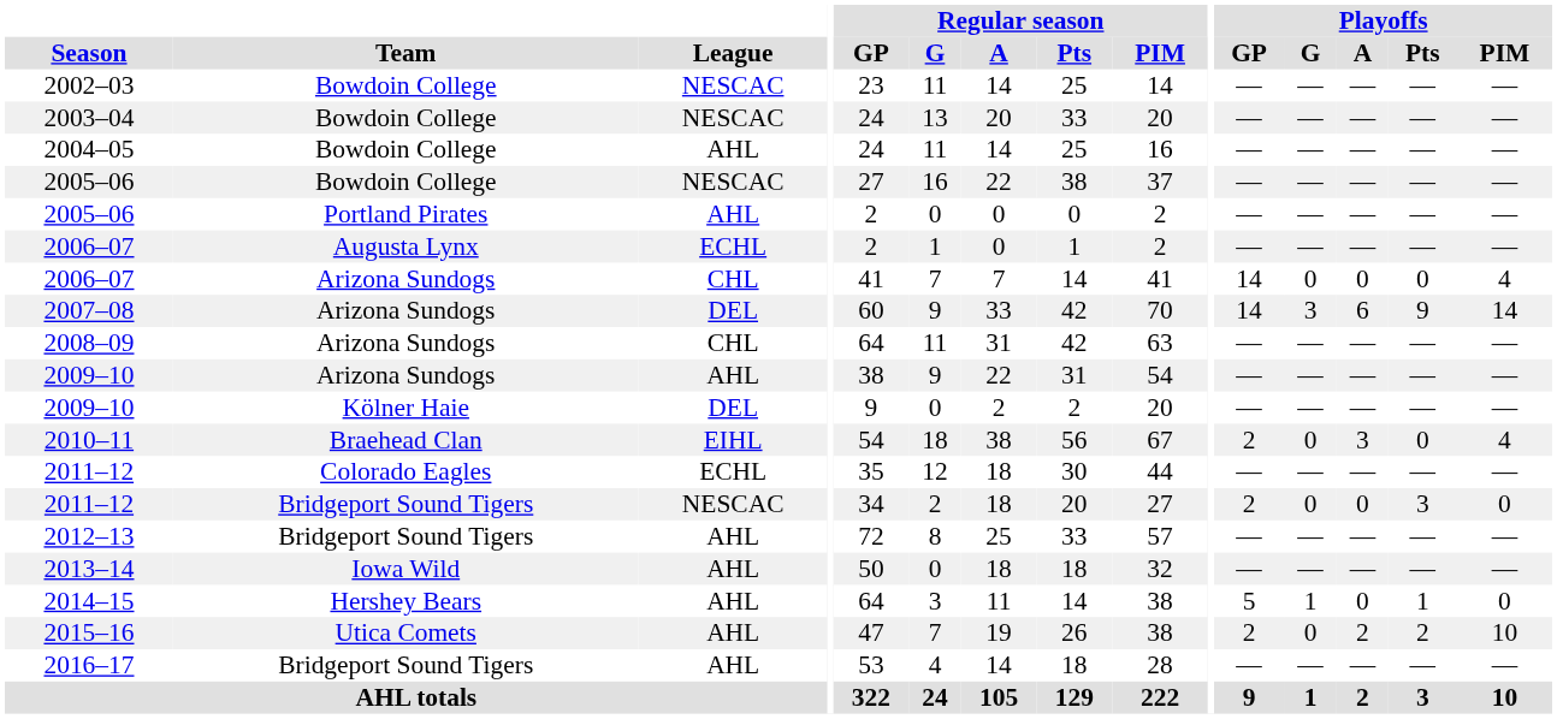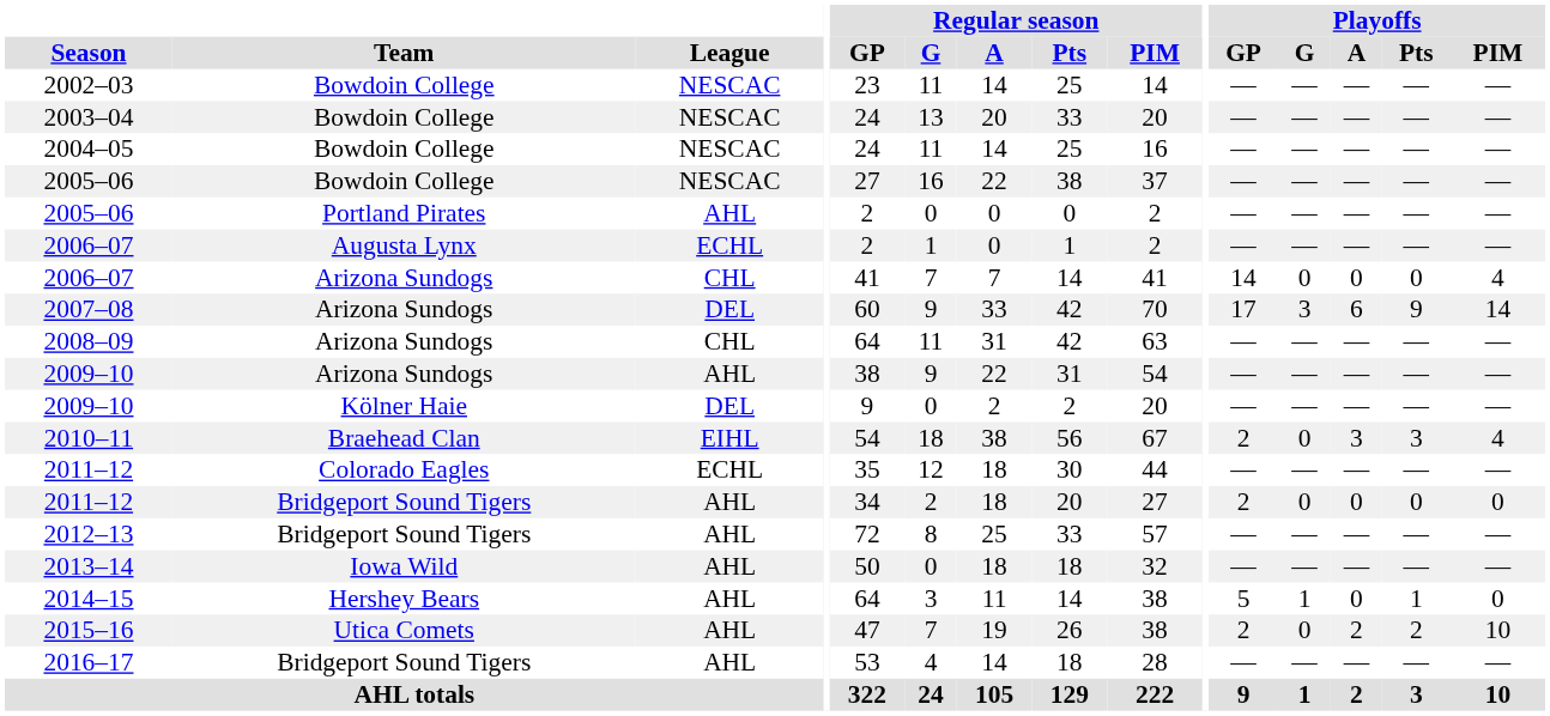2004–05 | League: AHL -> NESCAC
2007–08 | Playoffs / GP: 14 -> 17
2010–11 | Playoffs / Pts: 0 -> 3
2011–12 / Bridgeport Sound Tigers | League: NESCAC -> AHL
2011–12 / Bridgeport Sound Tigers | Playoffs / Pts: 3 -> 0
